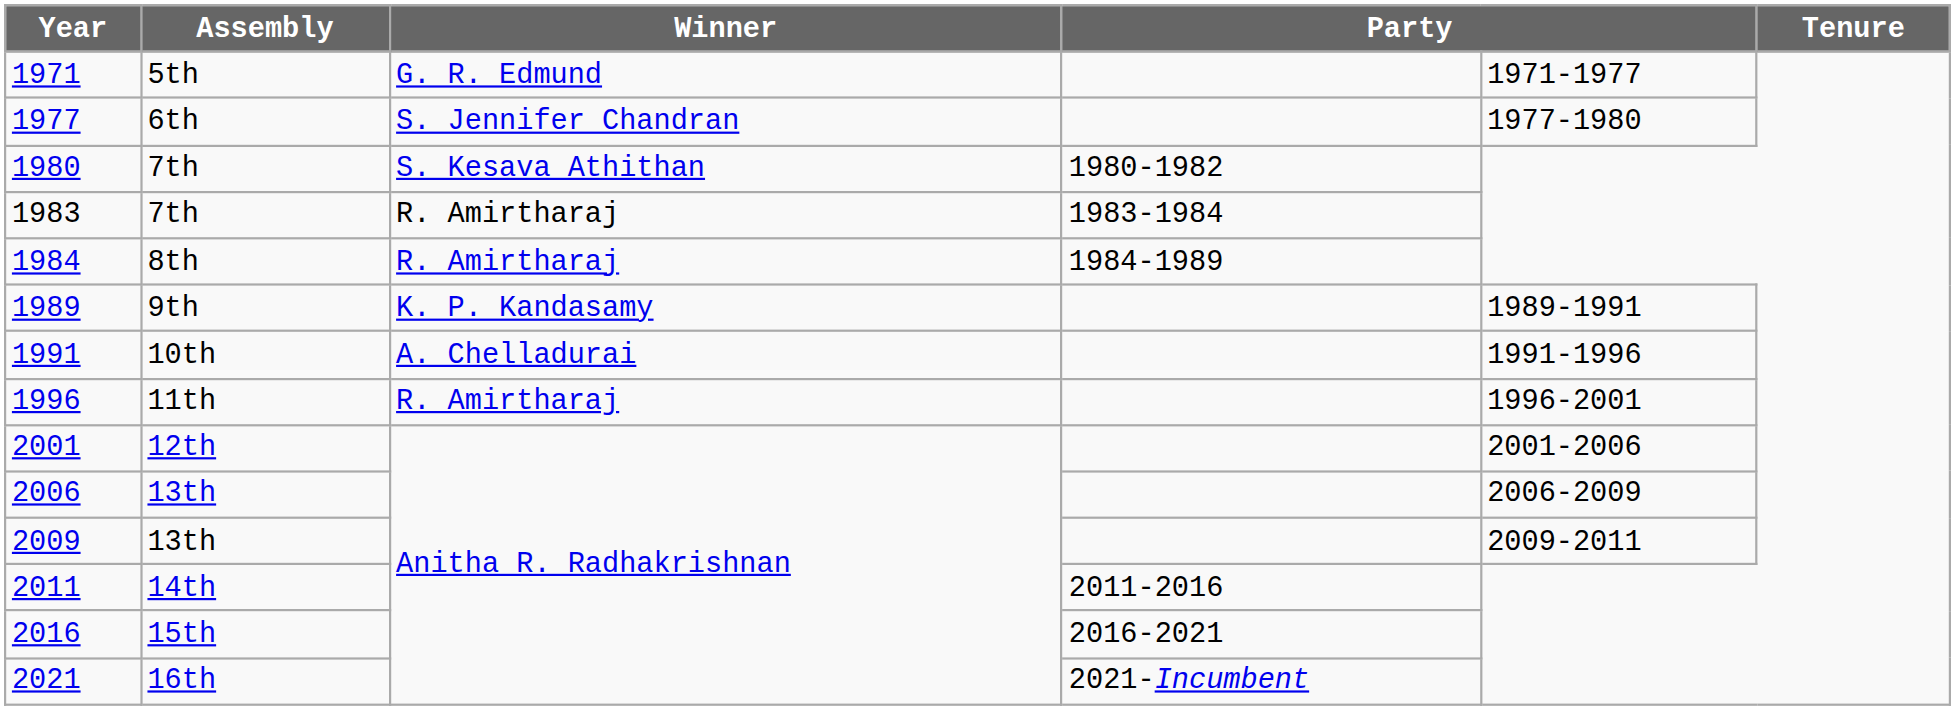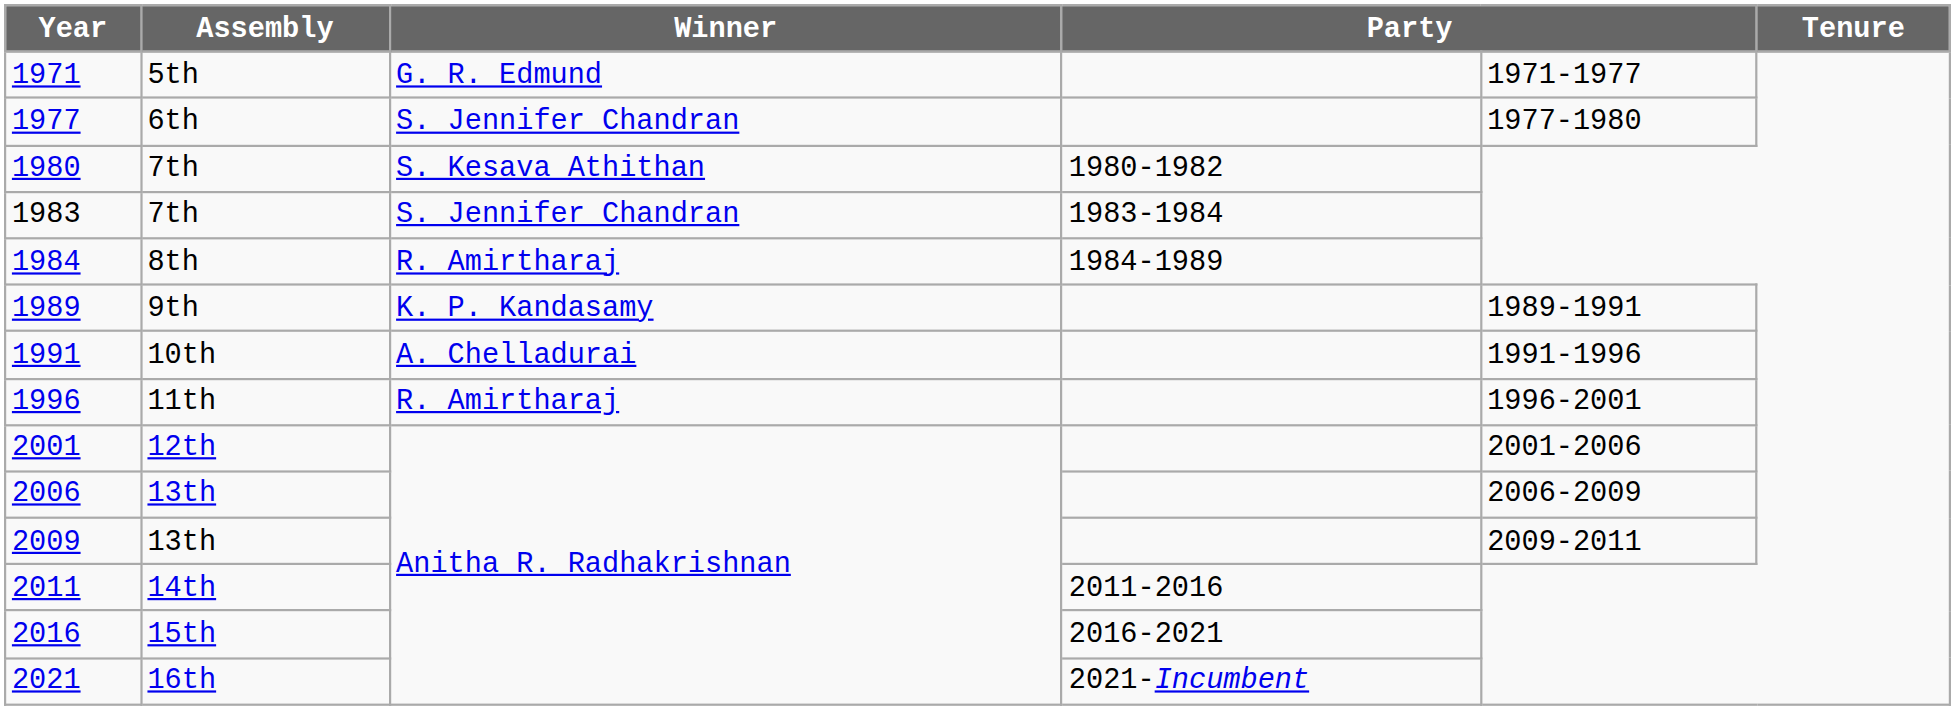1983 | Winner: R. Amirtharaj -> S. Jennifer Chandran
